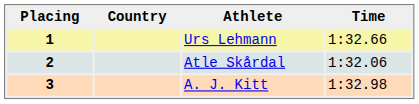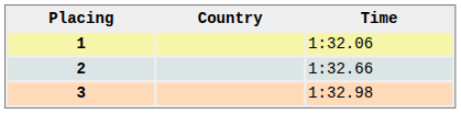- column: Athlete | Urs Lehmann | Atle Skårdal | A. J. Kitt
1 | Time: 1:32.66 -> 1:32.06
2 | Time: 1:32.06 -> 1:32.66
